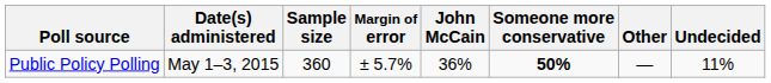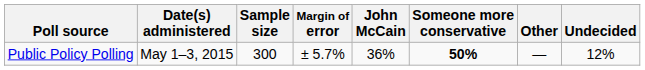Public Policy Polling | Sample size: 360 -> 300
Public Policy Polling | Undecided: 11% -> 12%
